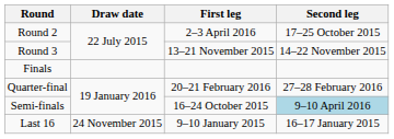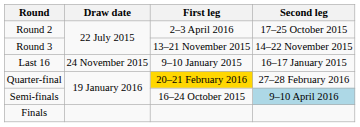rows swapped: Last 16 <-> Finals
Quarter-final | First leg: no background -> gold background
